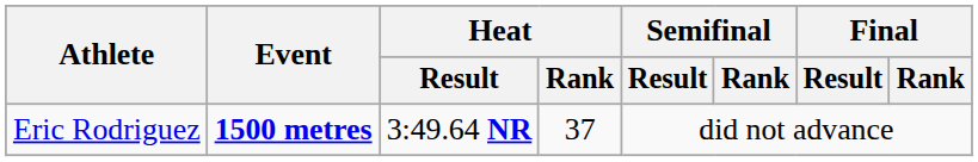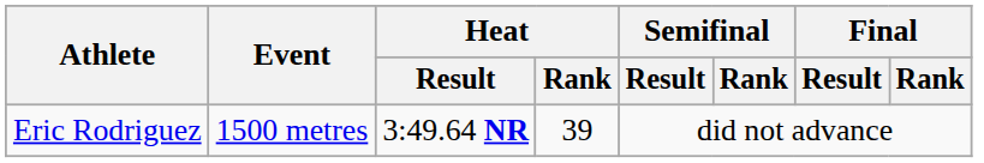Eric Rodriguez | Event: bold -> normal
Eric Rodriguez | Heat / Rank: 37 -> 39
